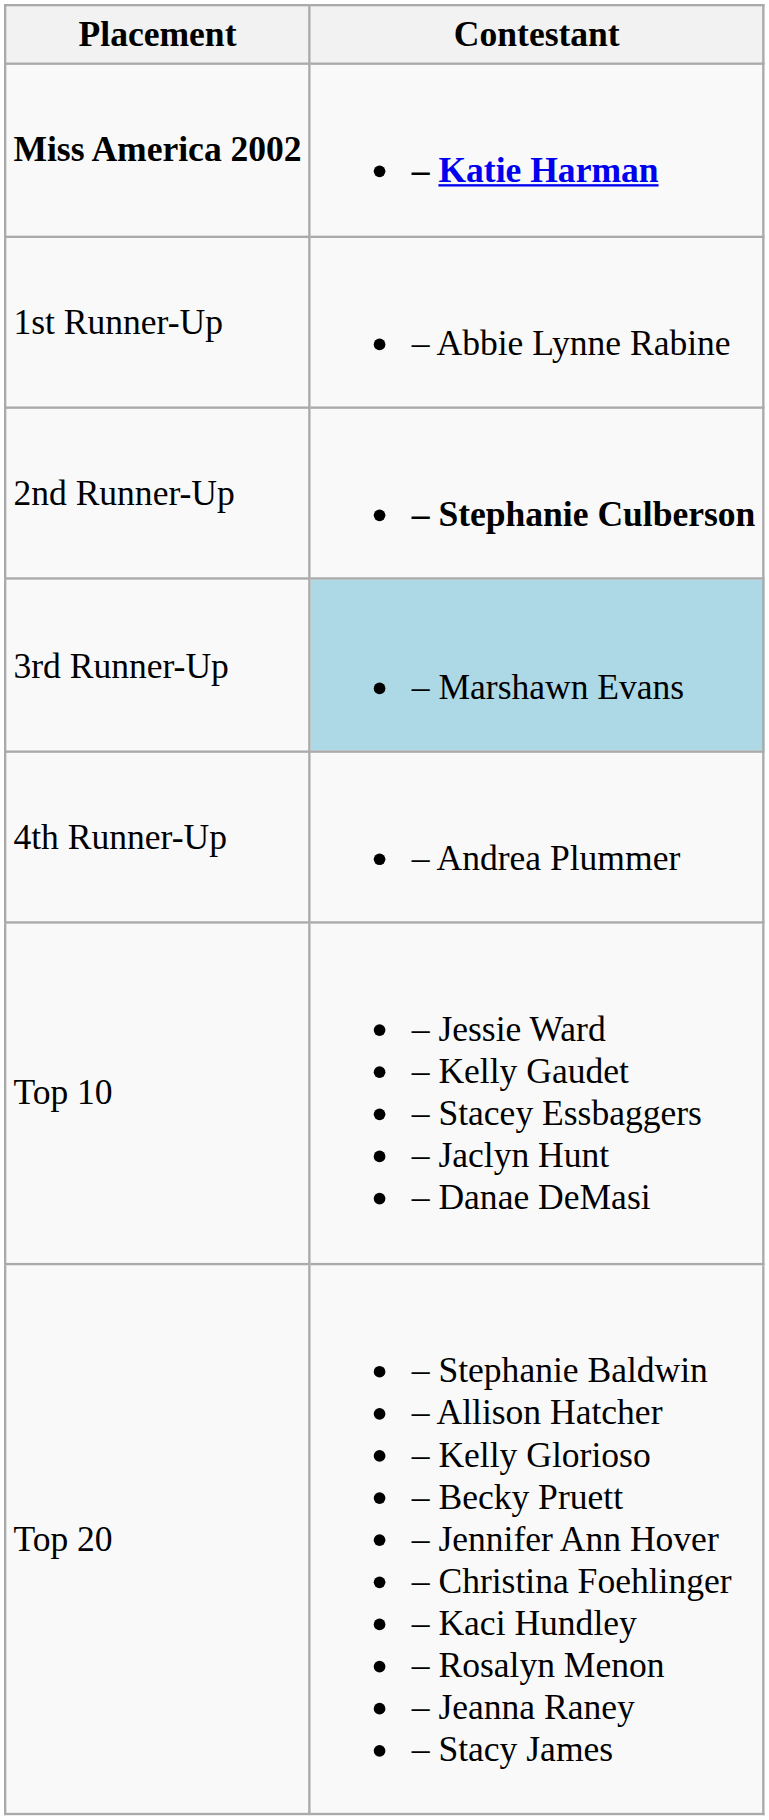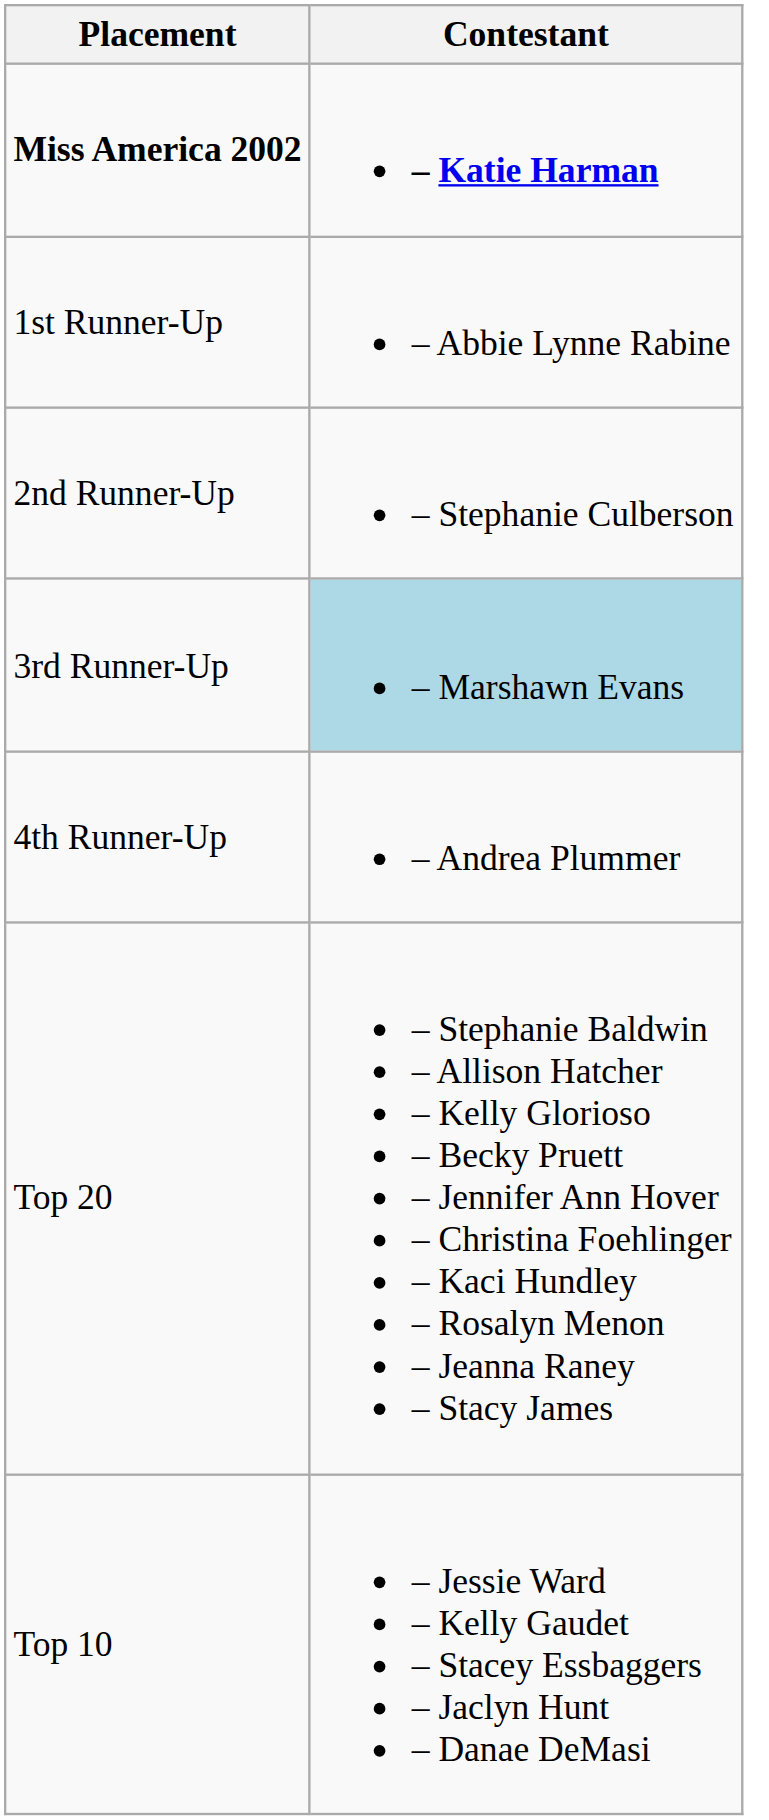2nd Runner-Up | Contestant: bold -> normal
rows swapped: Top 10 <-> Top 20
